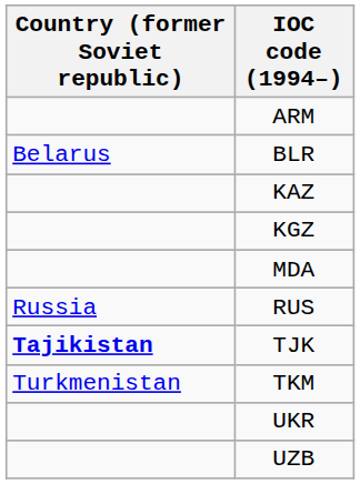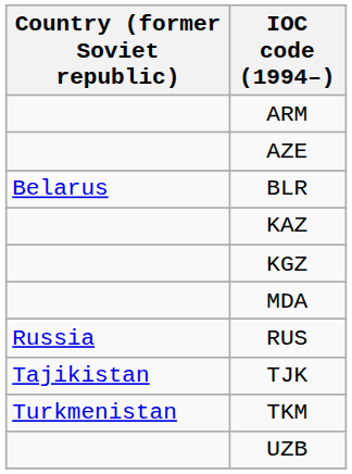+ row: AZE
TJK | Country (former Soviet republic): bold -> normal
- row: UKR
